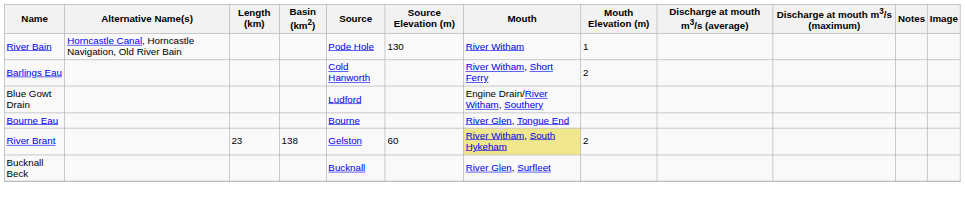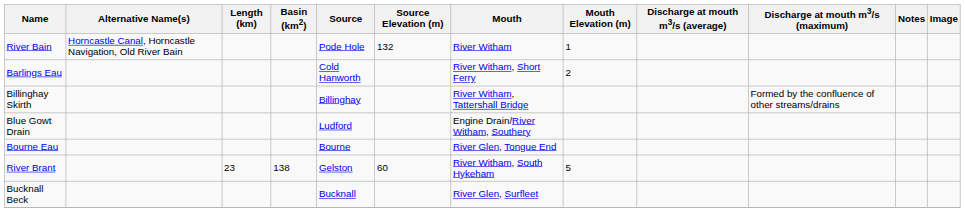River Bain | Source Elevation (m): 130 -> 132
+ row: Billinghay Skirth | Billinghay | River Witham, Tattershall Bridge | Formed by the confluence of other streams/drains
River Brant | Mouth: khaki background -> no background
River Brant | Mouth Elevation (m): 2 -> 5
